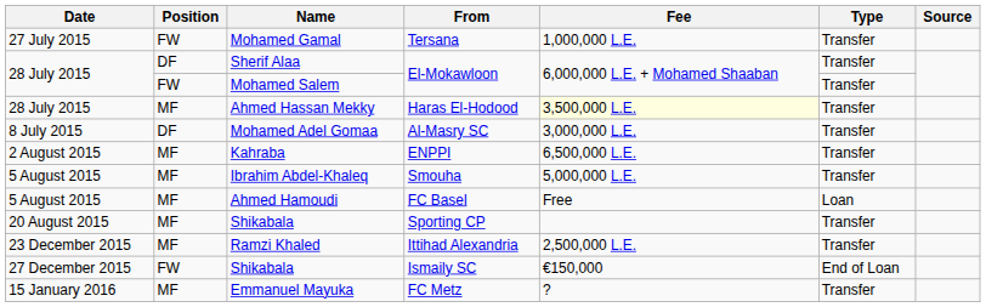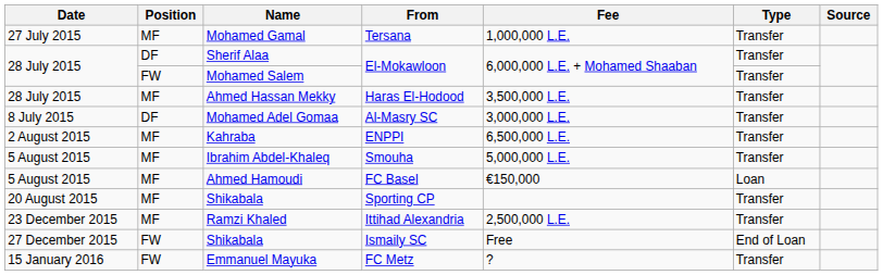Mohamed Gamal | Position: FW -> MF
Ahmed Hassan Mekky | Fee: lightyellow background -> no background
Ahmed Hamoudi | Fee: Free -> €150,000
Shikabala / Ismaily SC | Fee: €150,000 -> Free
Emmanuel Mayuka | Position: MF -> FW
